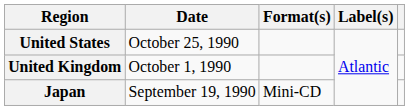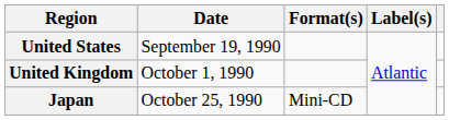United States | Date: October 25, 1990 -> September 19, 1990
Japan | Date: September 19, 1990 -> October 25, 1990
